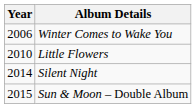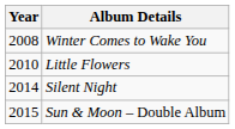Winter Comes to Wake You | Year: 2006 -> 2008
